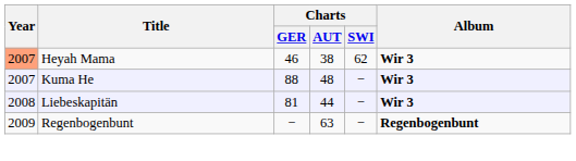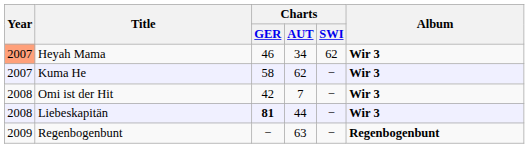Heyah Mama | Charts / AUT: 38 -> 34
Kuma He | Charts / GER: 88 -> 58
Kuma He | Charts / AUT: 48 -> 62
+ row: 2008 | Omi ist der Hit | 42 | 7 | − | Wir 3
Liebeskapitän | Charts / GER: normal -> bold
